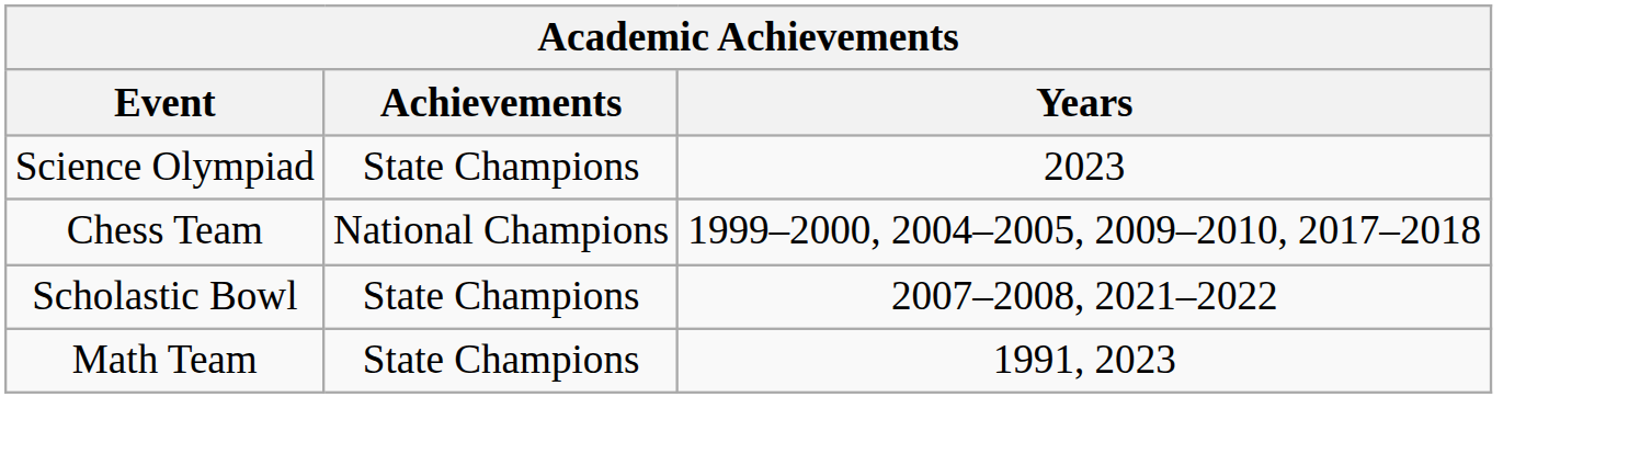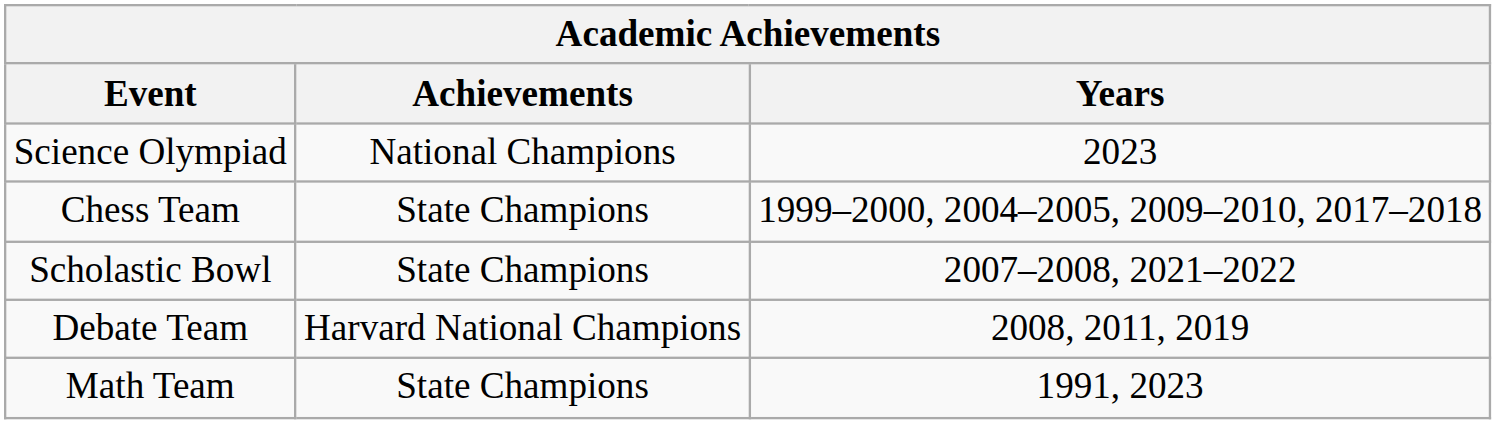Science Olympiad | Achievements: State Champions -> National Champions
Chess Team | Achievements: National Champions -> State Champions
+ row: Debate Team | Harvard National Champions | 2008, 2011, 2019
